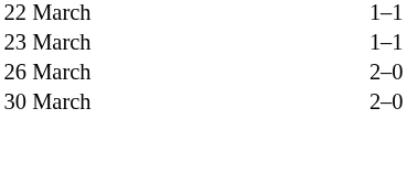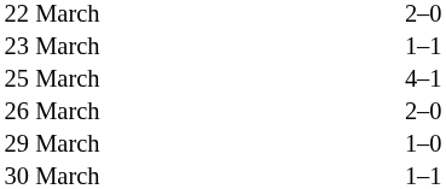22 March | column 3: 1–1 -> 2–0
+ row: 25 March | 4–1
+ row: 29 March | 1–0
30 March | column 3: 2–0 -> 1–1
